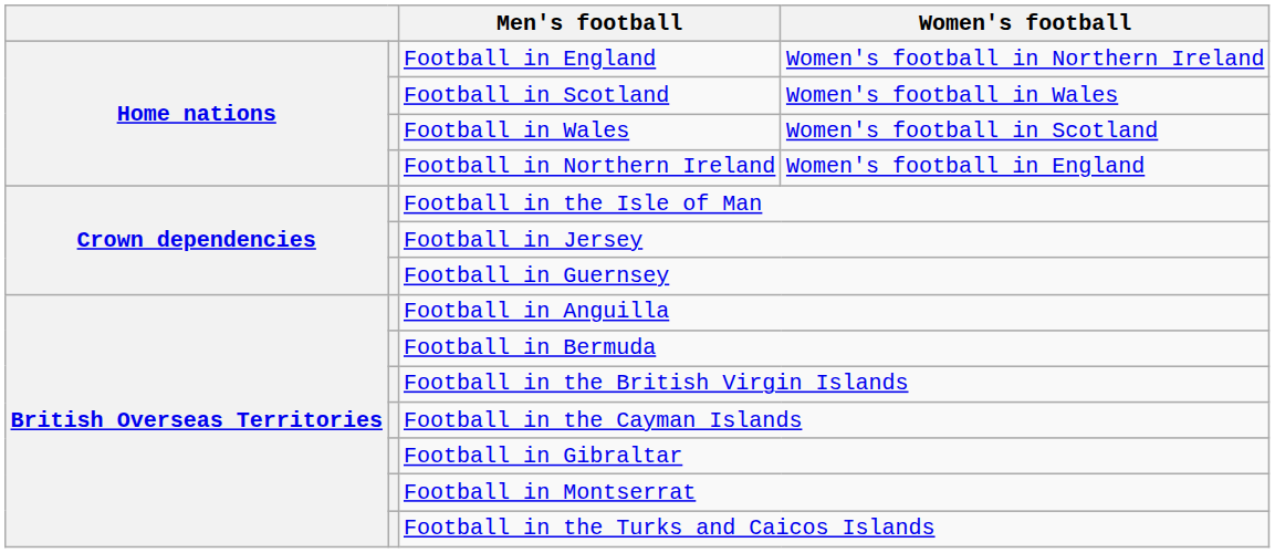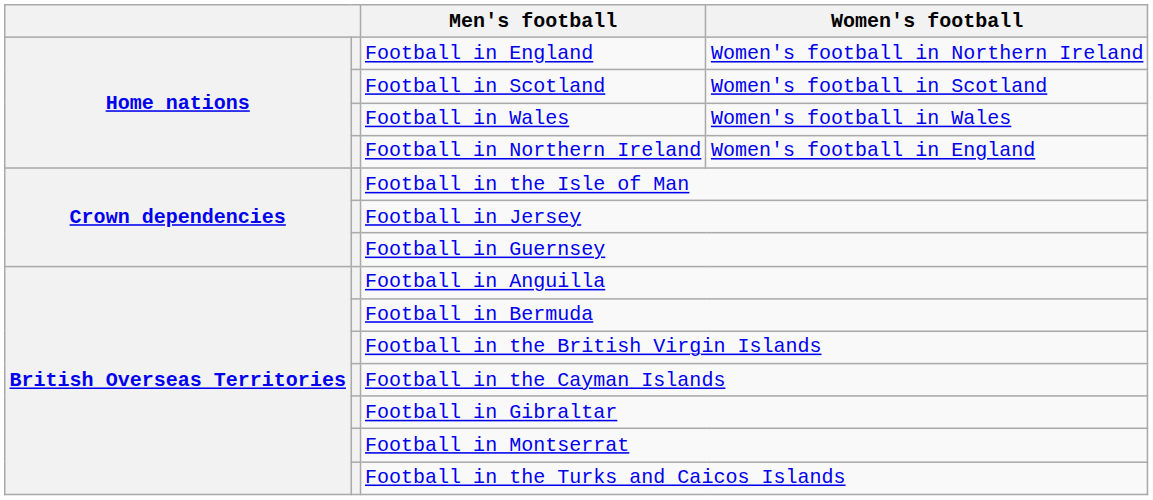Football in Scotland | Women's football: Women's football in Wales -> Women's football in Scotland
Football in Wales | Women's football: Women's football in Scotland -> Women's football in Wales
